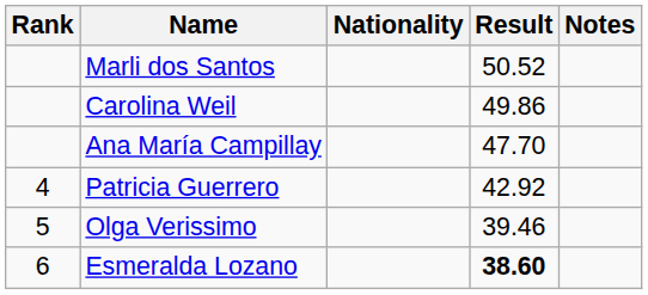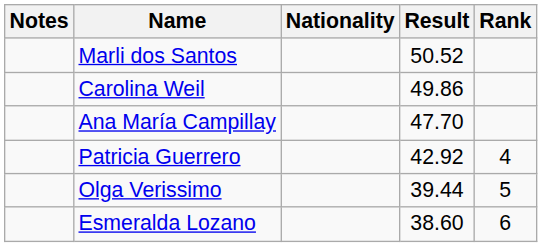columns swapped: Rank <-> Notes
Olga Verissimo | Result: 39.46 -> 39.44
Esmeralda Lozano | Result: bold -> normal
